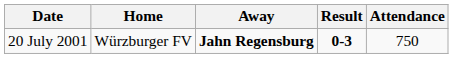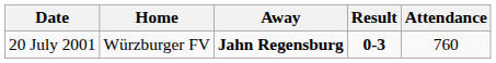20 July 2001 | Attendance: 750 -> 760
